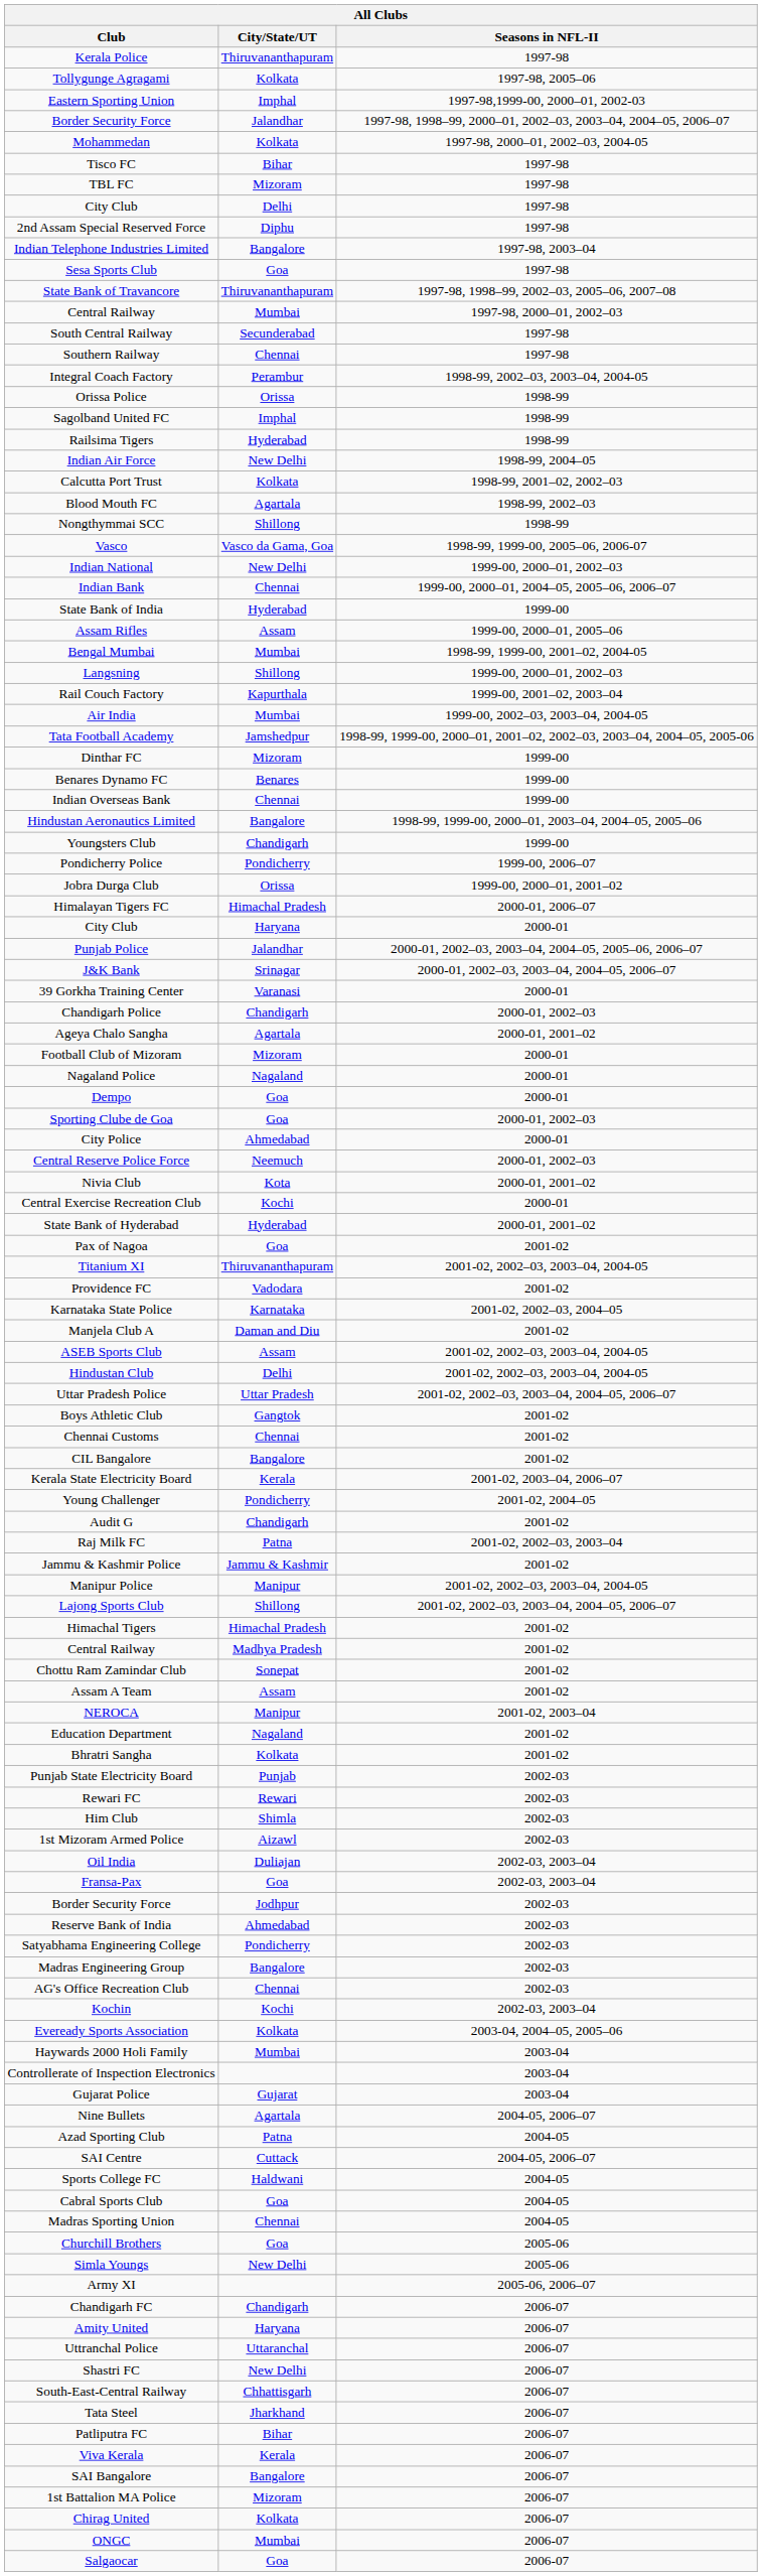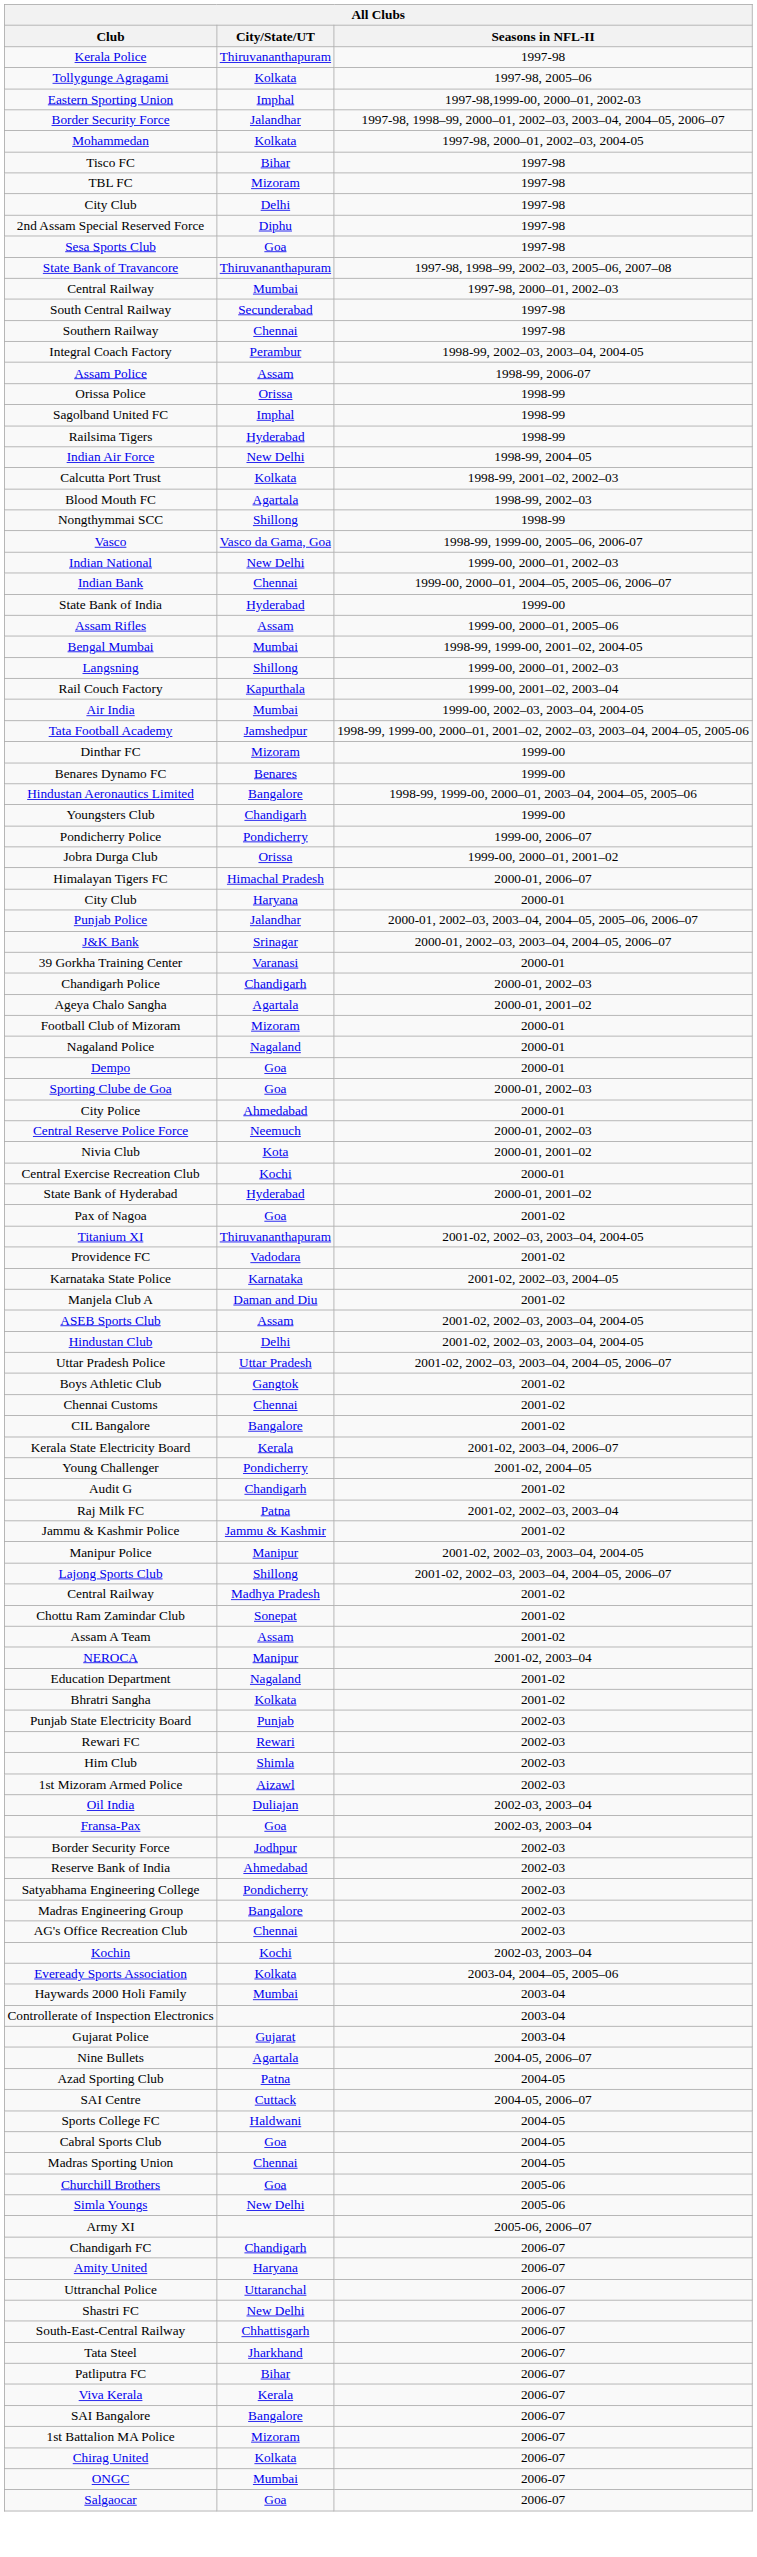- row: Indian Telephone Industries Limited | Bangalore | 1997-98, 2003–04
+ row: Assam Police | Assam | 1998-99, 2006-07
- row: Indian Overseas Bank | Chennai | 1999-00
- row: Himachal Tigers | Himachal Pradesh | 2001-02
